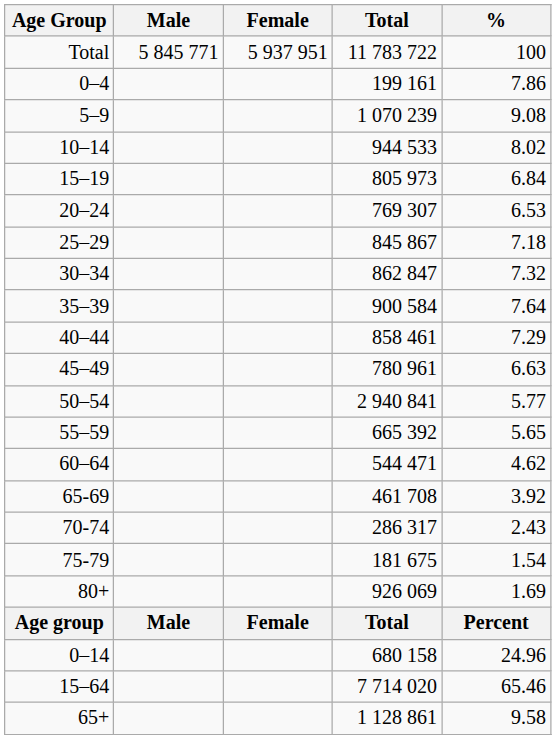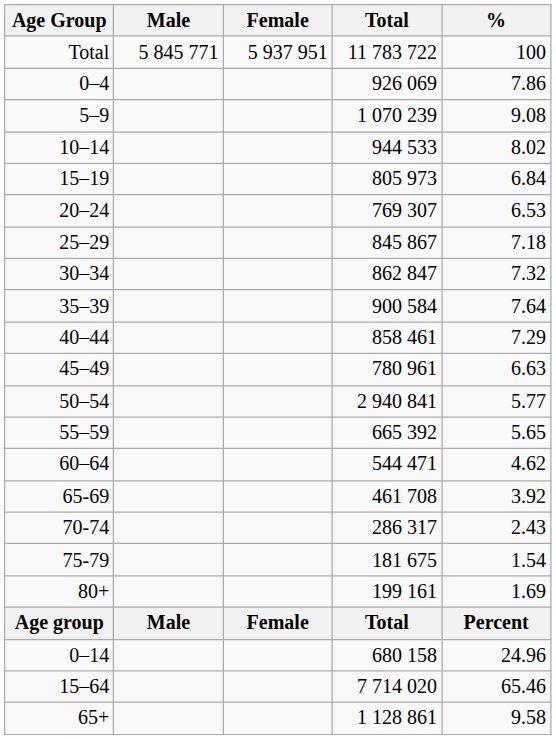0–4 | Total: 199 161 -> 926 069
80+ | Total: 926 069 -> 199 161
